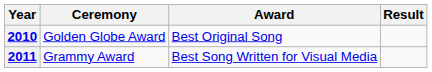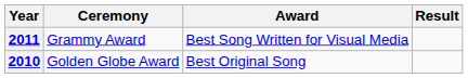rows swapped: 2010 <-> 2011
